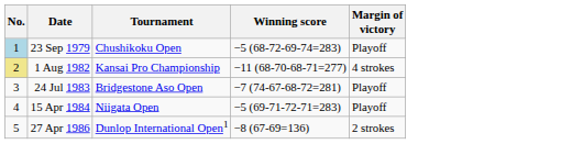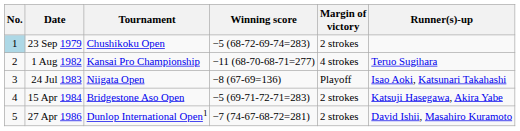+ column: Runner(s)-up | Teruo Sugihara | Isao Aoki, Katsunari Takahashi | Katsuji Hasegawa, Akira Yabe | David Ishii, Masahiro Kuramoto
23 Sep 1979 | Margin of victory: Playoff -> 2 strokes
1 Aug 1982 | No.: khaki background -> no background
24 Jul 1983 | Tournament: Bridgestone Aso Open -> Niigata Open
24 Jul 1983 | Winning score: −7 (74-67-68-72=281) -> −8 (67-69=136)
15 Apr 1984 | Tournament: Niigata Open -> Bridgestone Aso Open
15 Apr 1984 | Margin of victory: Playoff -> 2 strokes
27 Apr 1986 | Winning score: −8 (67-69=136) -> −7 (74-67-68-72=281)
